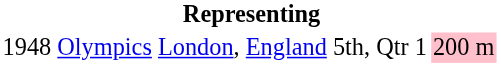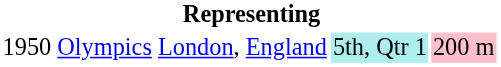Olympics | column 1: 1948 -> 1950
Olympics | column 4: no background -> paleturquoise background
